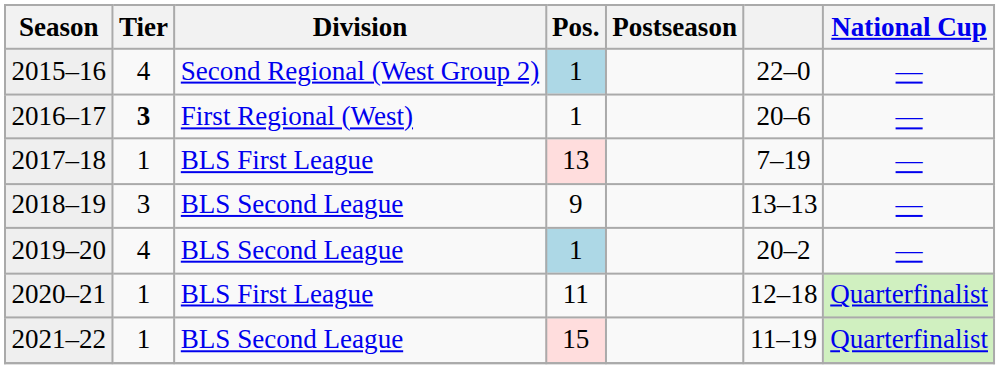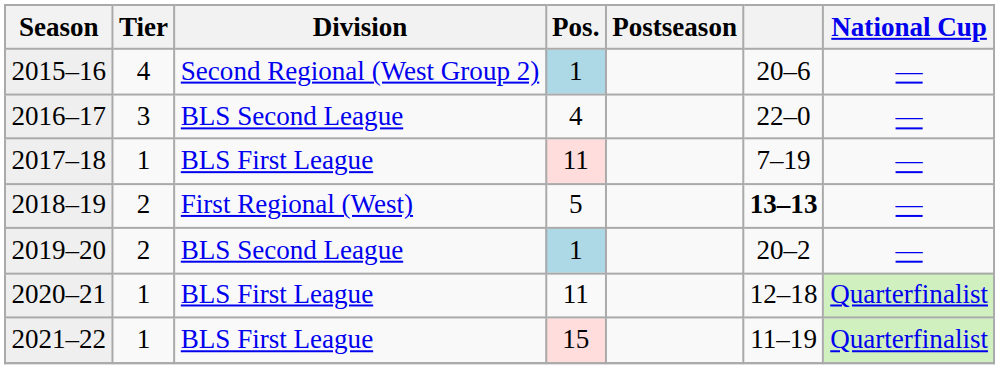2015–16 | column 6: 22–0 -> 20–6
2016–17 | Tier: bold -> normal
2016–17 | Division: First Regional (West) -> BLS Second League
2016–17 | Pos.: 1 -> 4
2016–17 | column 6: 20–6 -> 22–0
2017–18 | Pos.: 13 -> 11
2018–19 | Tier: 3 -> 2
2018–19 | Division: BLS Second League -> First Regional (West)
2018–19 | Pos.: 9 -> 5
2018–19 | column 6: normal -> bold
2019–20 | Tier: 4 -> 2
2021–22 | Division: BLS Second League -> BLS First League
